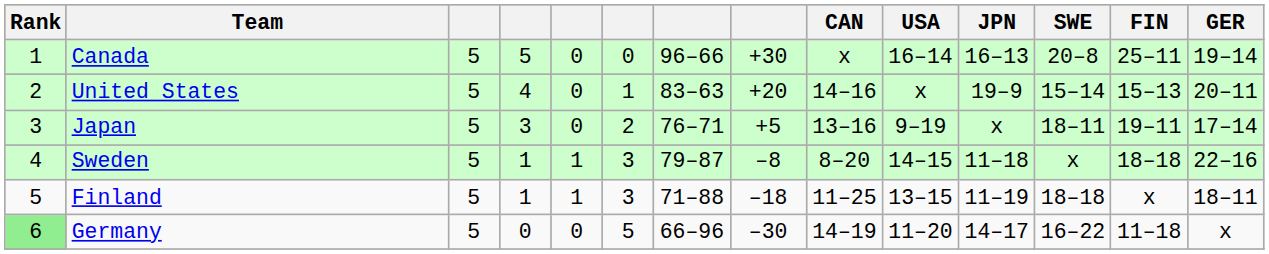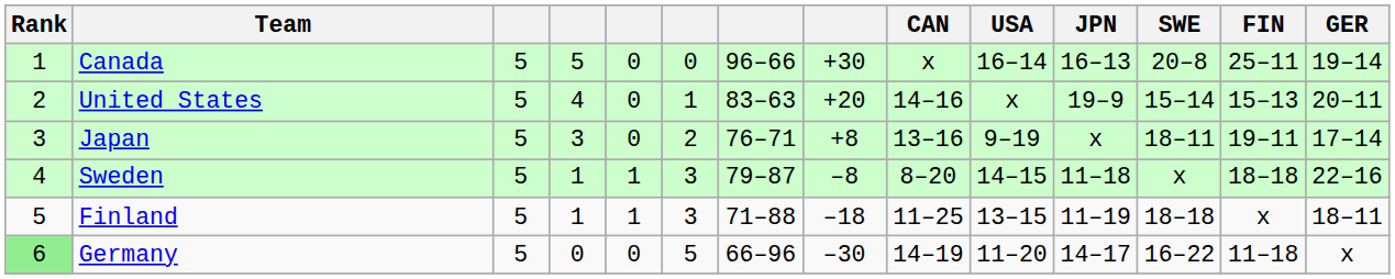Japan | column 8: +5 -> +8
